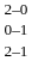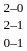rows swapped: 0–1 <-> 2–1
